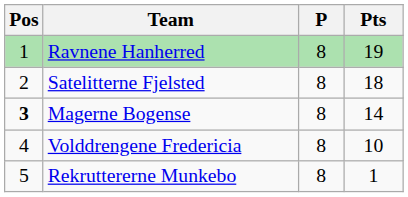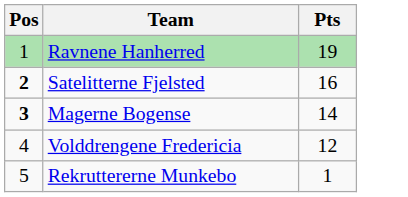- column: P | 8 | 8 | 8 | 8 | 8
Satelitterne Fjelsted | Pos: normal -> bold
Satelitterne Fjelsted | Pts: 18 -> 16
Volddrengene Fredericia | Pts: 10 -> 12
